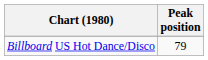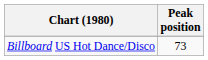Billboard US Hot Dance/Disco | Peak position: 79 -> 73
